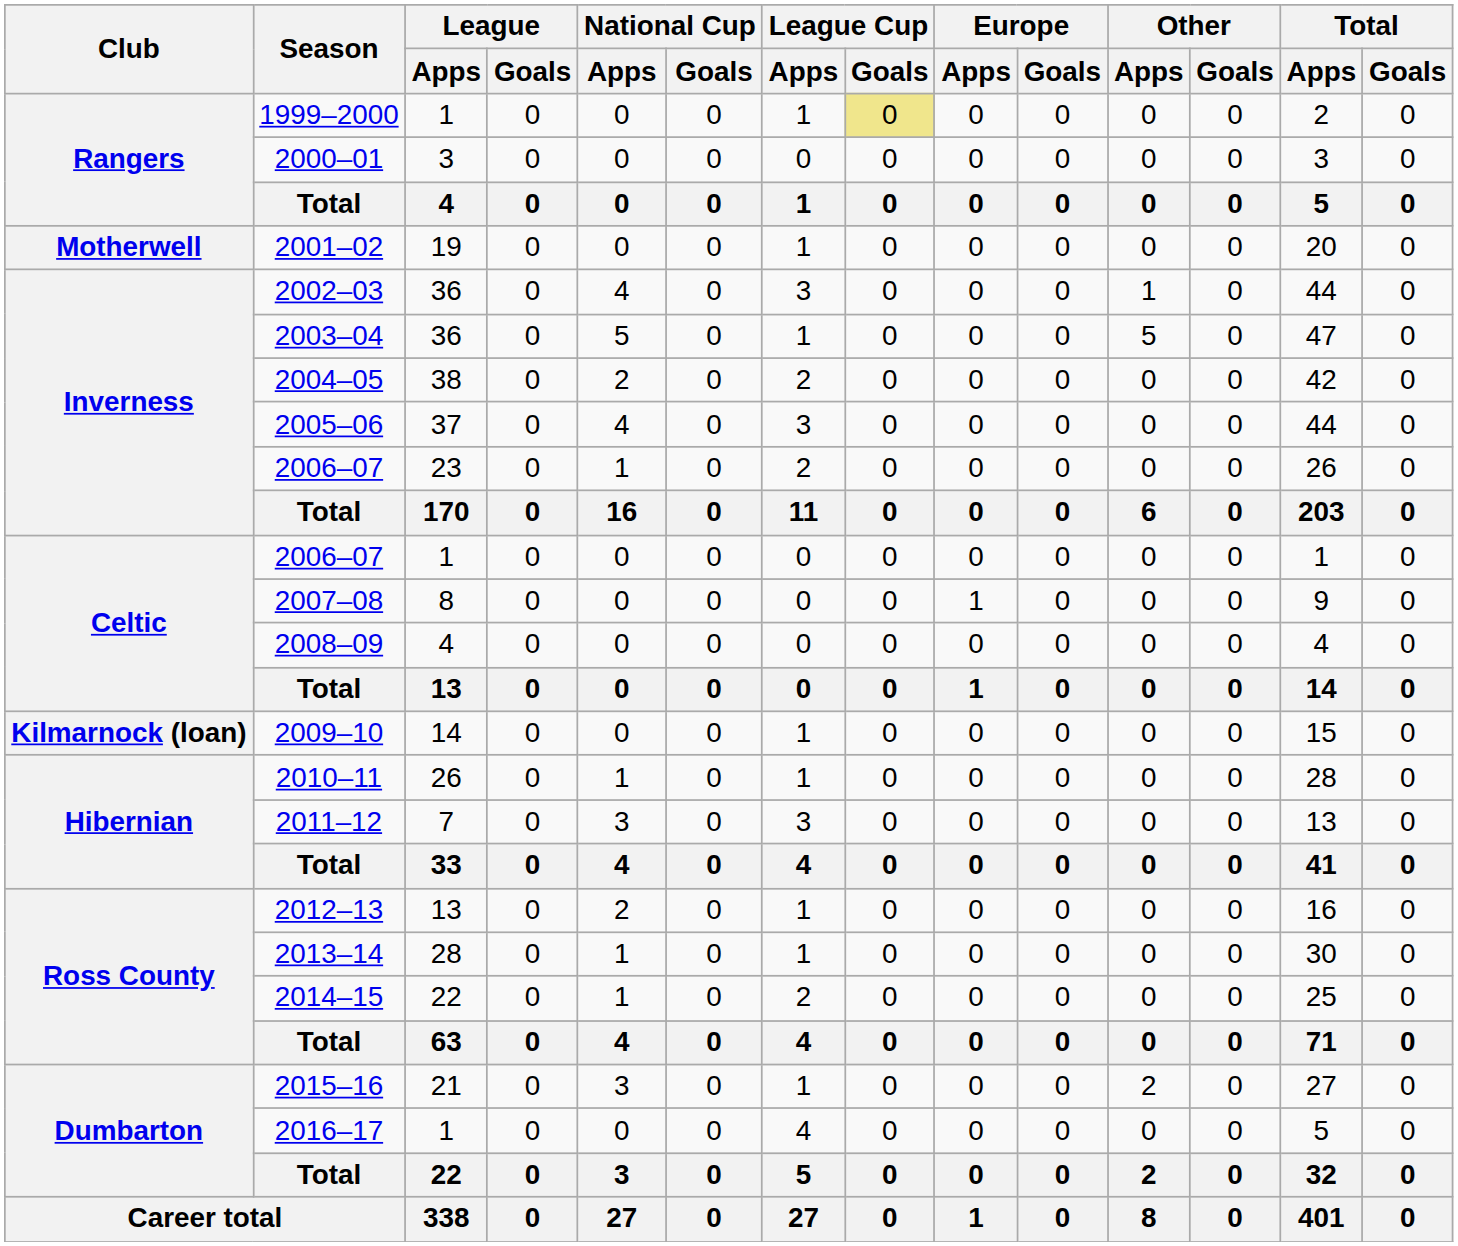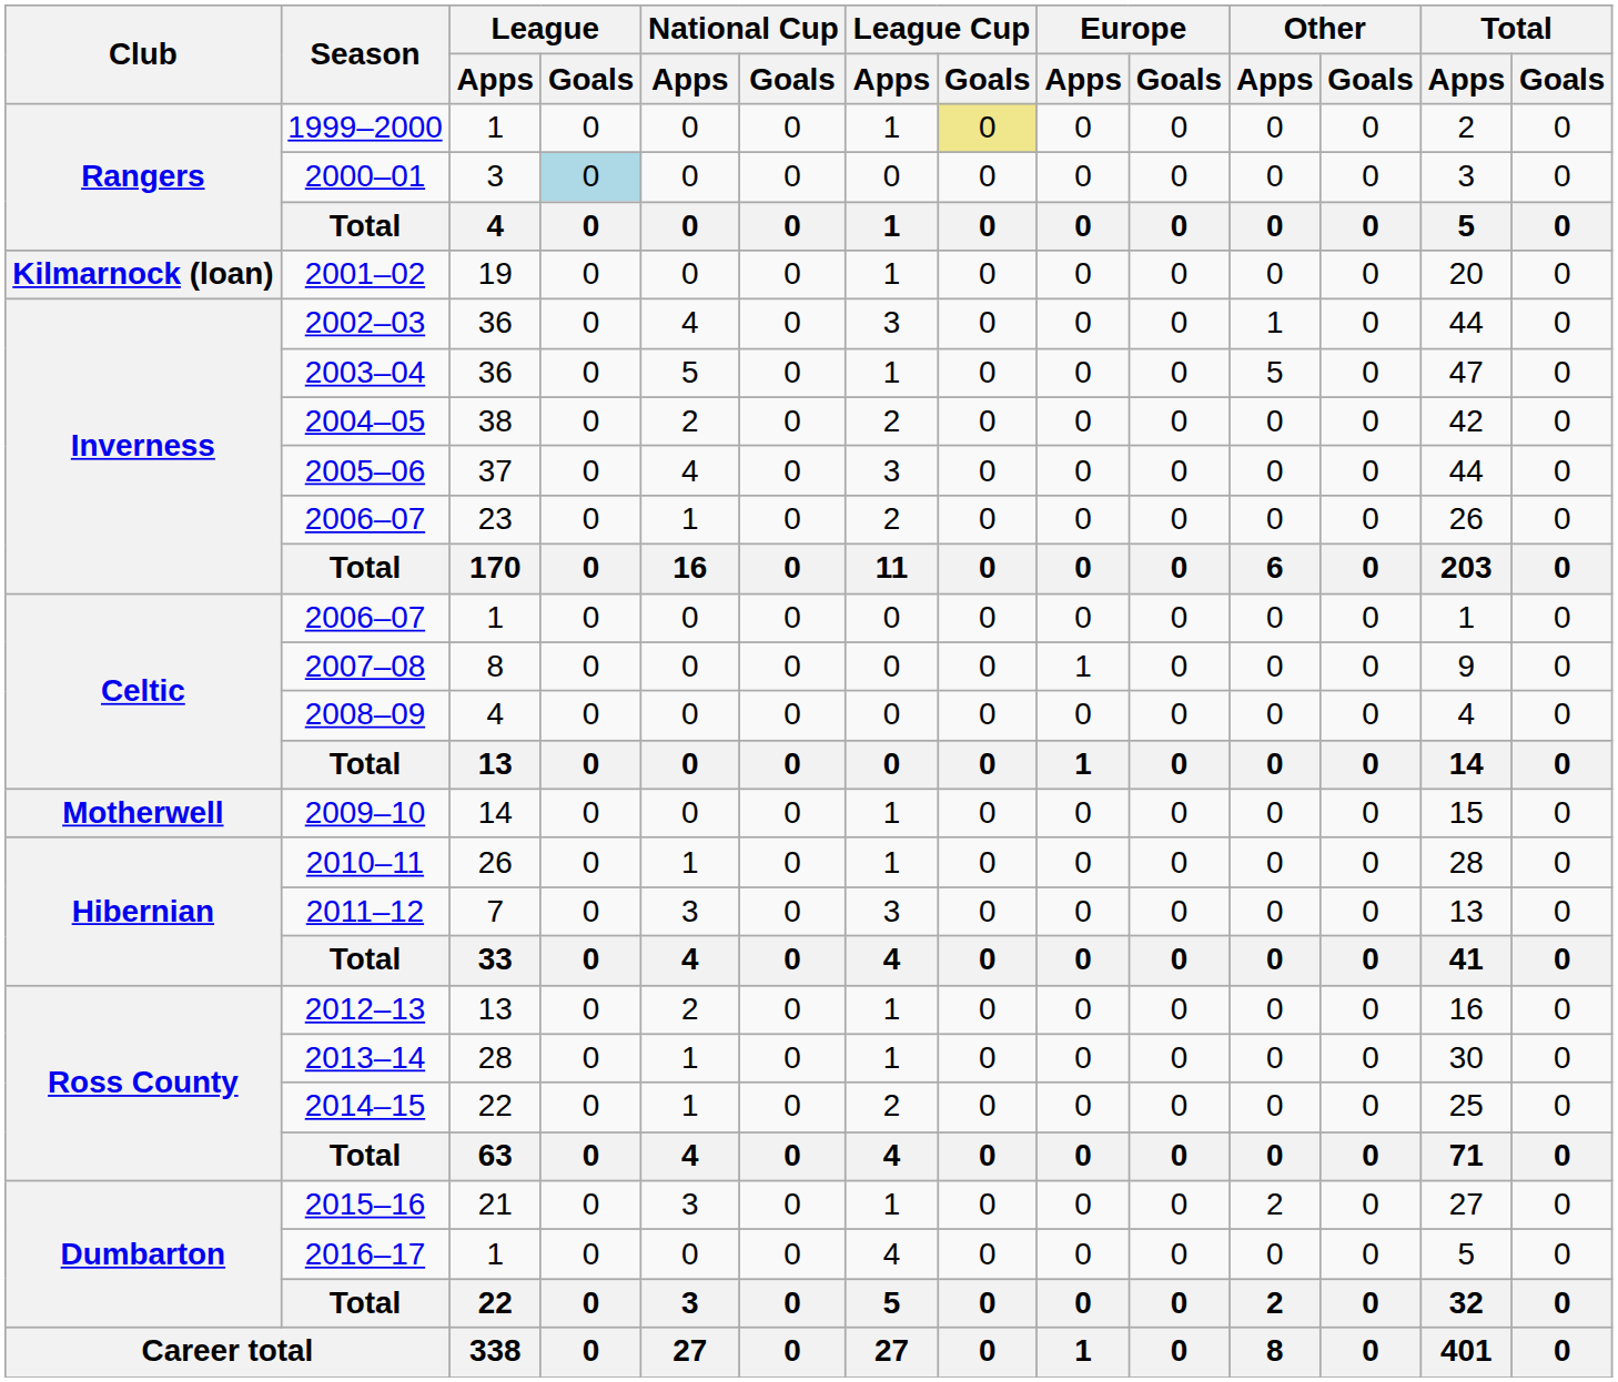2000–01 | League / Goals: no background -> lightblue background
2001–02 | Club: Motherwell -> Kilmarnock (loan)
2009–10 | Club: Kilmarnock (loan) -> Motherwell
